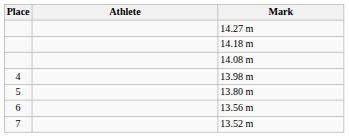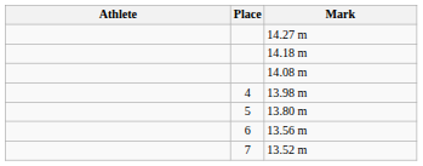columns swapped: Place <-> Athlete
